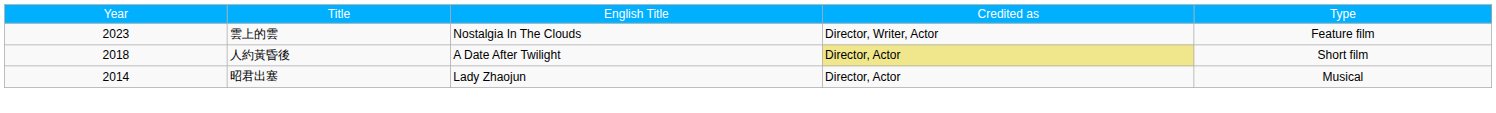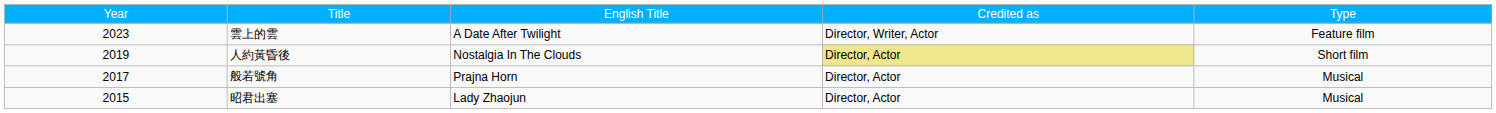雲上的雲 | column 3: Nostalgia In The Clouds -> A Date After Twilight
人約黃昏後 | column 1: 2018 -> 2019
人約黃昏後 | column 3: A Date After Twilight -> Nostalgia In The Clouds
+ row: 2017 | 般若號角 | Prajna Horn | Director, Actor | Musical
昭君出塞 | column 1: 2014 -> 2015
